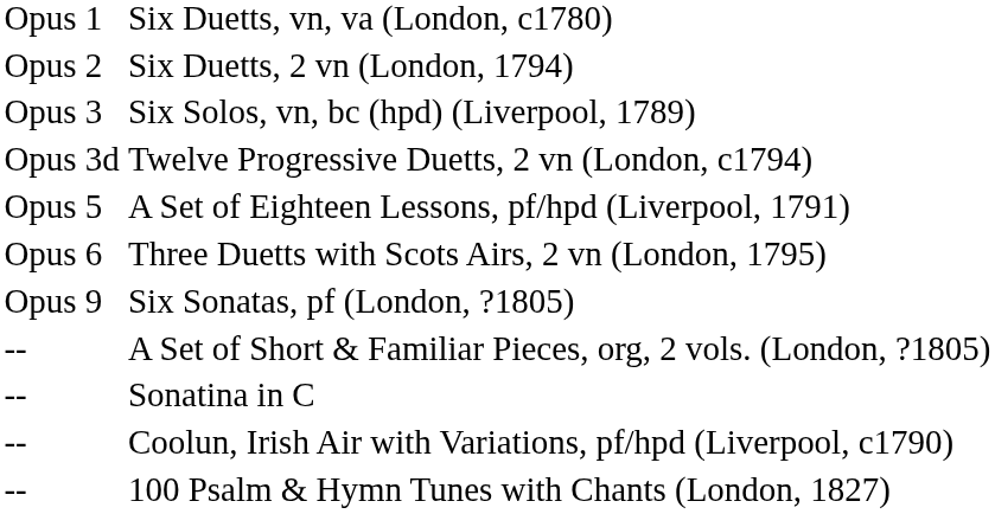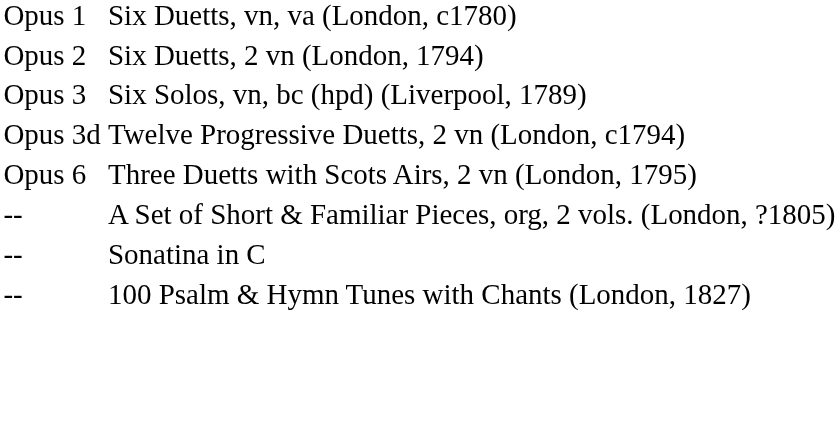- row: Opus 5 | A Set of Eighteen Lessons, pf/hpd (Liverpool, 1791)
- row: Opus 9 | Six Sonatas, pf (London, ?1805)
- row: -- | Coolun, Irish Air with Variations, pf/hpd (Liverpool, c1790)
